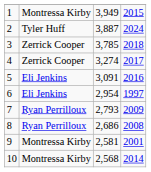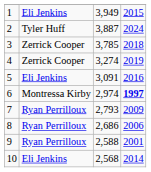1 | column 2: Montressa Kirby -> Eli Jenkins
4 | column 4: 2017 -> 2019
6 | column 2: Eli Jenkins -> Montressa Kirby
6 | column 3: 2,954 -> 2,974
6 | column 4: normal -> bold
8 | column 4: 2008 -> 2006
9 | column 2: Montressa Kirby -> Ryan Perrilloux
9 | column 3: 2,581 -> 2,588
10 | column 2: Montressa Kirby -> Eli Jenkins
